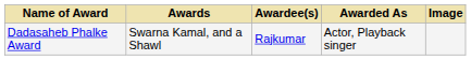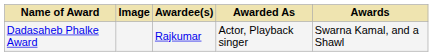columns swapped: Image <-> Awards
